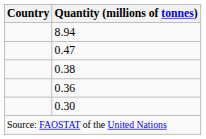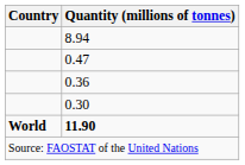- row: 0.38
+ row: World | 11.90
